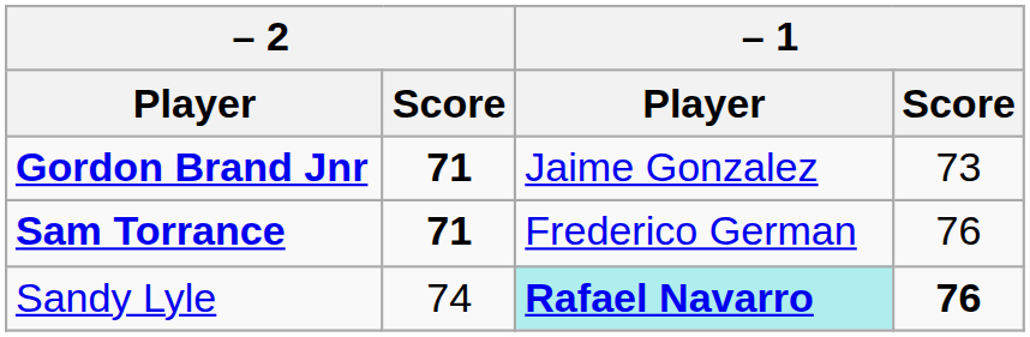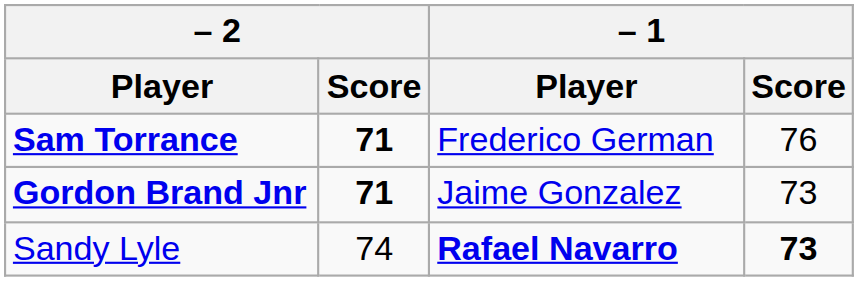rows swapped: Gordon Brand Jnr <-> Sam Torrance
Sandy Lyle | – 1 / Player: paleturquoise background -> no background
Sandy Lyle | – 1 / Score: 76 -> 73
